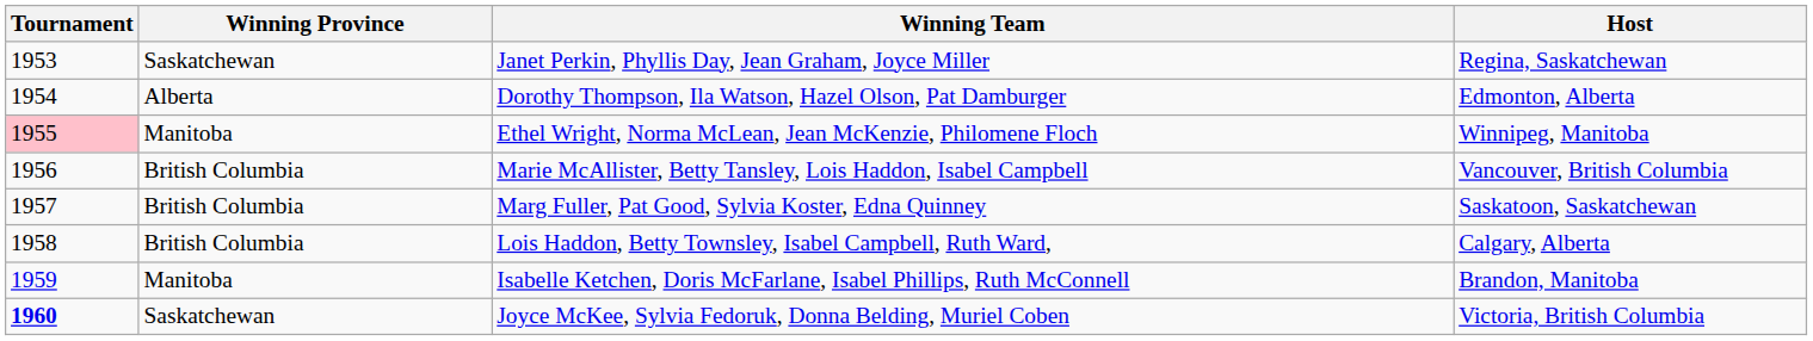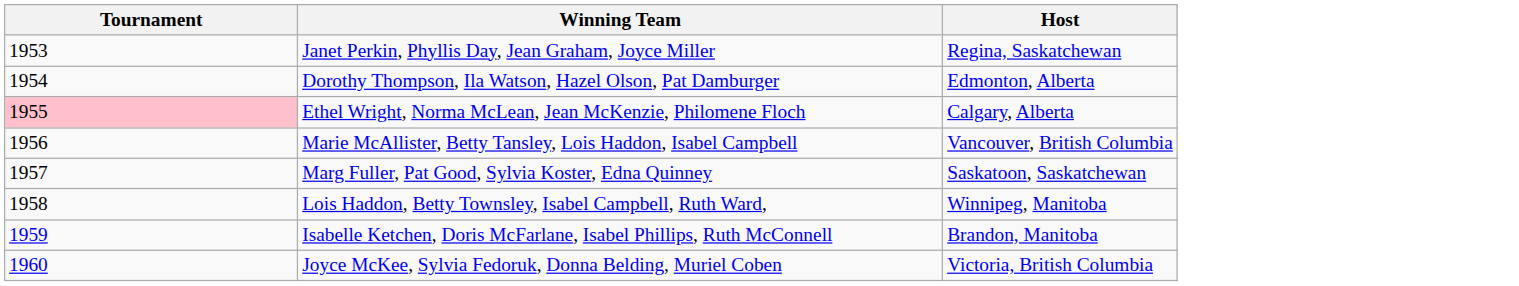- column: Winning Province | Saskatchewan | Alberta | Manitoba | British Columbia | British Columbia | British Columbia | Manitoba | Saskatchewan
Ethel Wright, Norma McLean, Jean McKenzie, Philomene Floch | Host: Winnipeg, Manitoba -> Calgary, Alberta
Lois Haddon, Betty Townsley, Isabel Campbell, Ruth Ward, | Host: Calgary, Alberta -> Winnipeg, Manitoba
Joyce McKee, Sylvia Fedoruk, Donna Belding, Muriel Coben | Tournament: bold -> normal
